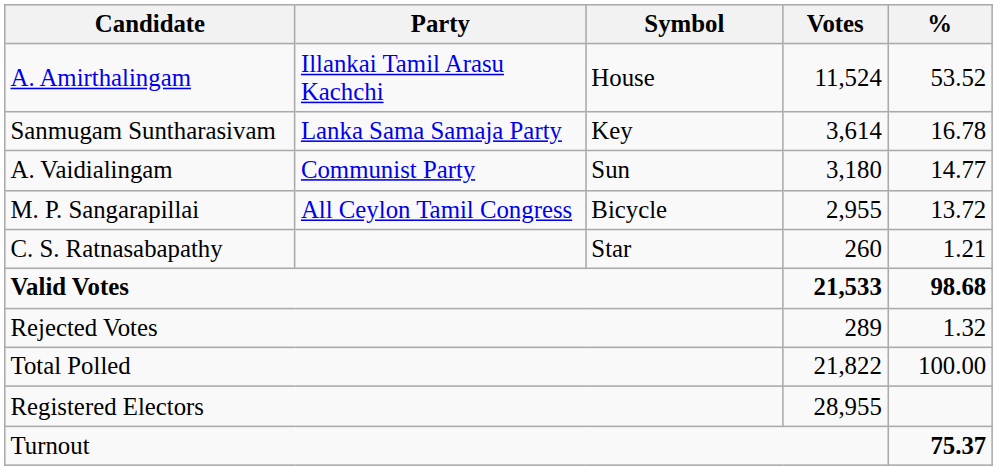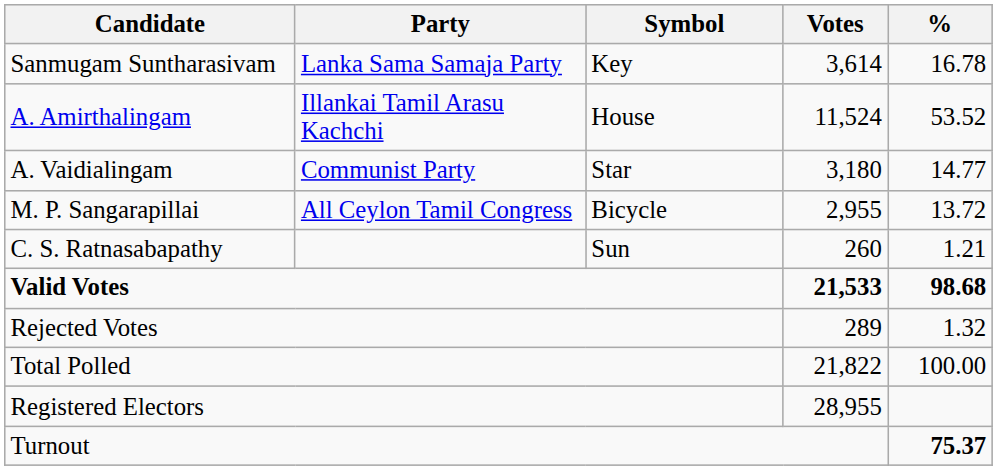rows swapped: A. Amirthalingam <-> Sanmugam Suntharasivam
A. Vaidialingam | Symbol: Sun -> Star
C. S. Ratnasabapathy | Symbol: Star -> Sun
